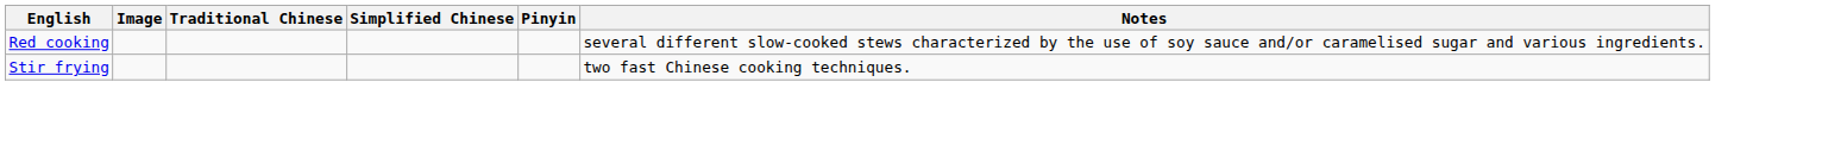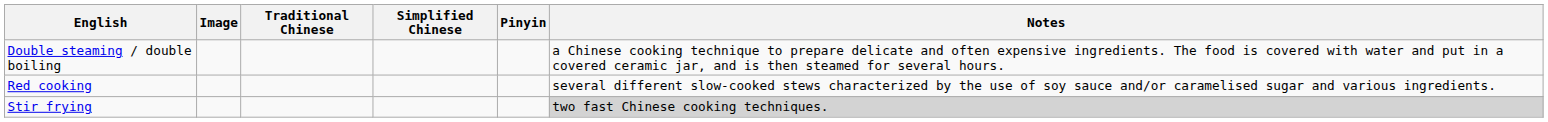+ row: Double steaming / double boiling | a Chinese cooking technique to prepare delicate and often expensive ingredients. The food is covered with water and put in a covered ceramic jar, and is then steamed for several hours.
Stir frying | Notes: no background -> lightgrey background
